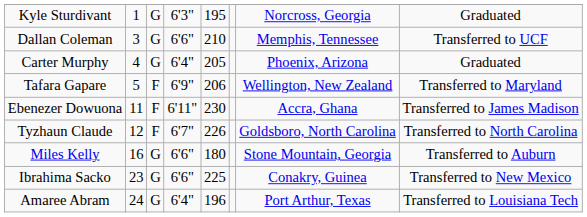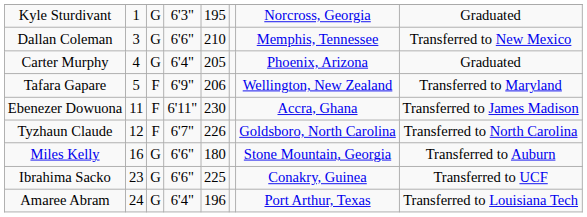Dallan Coleman | column 8: Transferred to UCF -> Transferred to New Mexico
Ibrahima Sacko | column 8: Transferred to New Mexico -> Transferred to UCF
